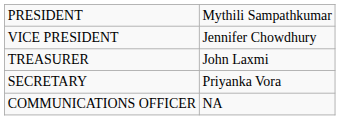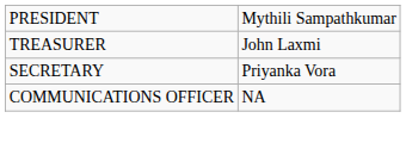- row: VICE PRESIDENT | Jennifer Chowdhury
